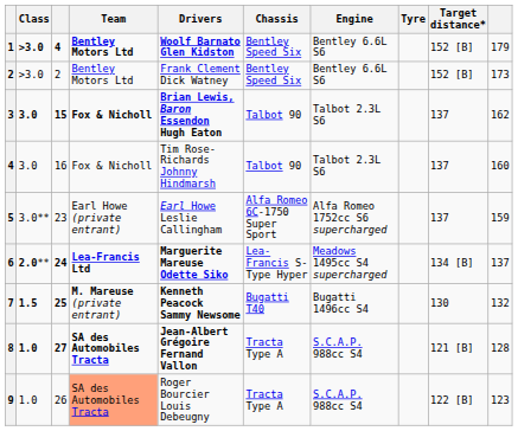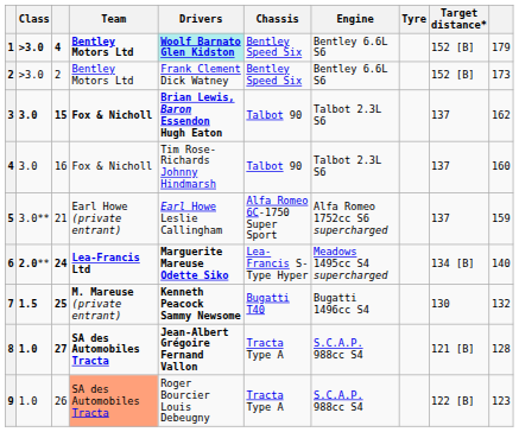1 | Drivers: no background -> paleturquoise background
5 | column 3: 23 -> 21
6 | column 10: 137 -> 140
